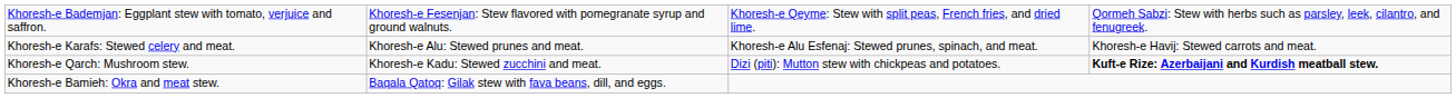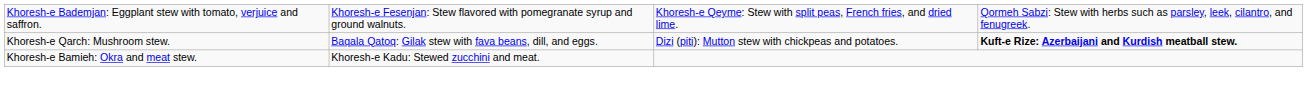- row: Khoresh-e Karafs: Stewed celery and meat. | Khoresh-e Alu: Stewed prunes and meat. | Khoresh-e Alu Esfenaj: Stewed prunes, spinach, and meat. | Khoresh-e Havij: Stewed carrots and meat.
Khoresh-e Qarch: Mushroom stew. | column 2: Khoresh-e Kadu: Stewed zucchini and meat. -> Baqala Qatoq: Gilak stew with fava beans, dill, and eggs.
Khoresh-e Bamieh: Okra and meat stew. | column 2: Baqala Qatoq: Gilak stew with fava beans, dill, and eggs. -> Khoresh-e Kadu: Stewed zucchini and meat.
